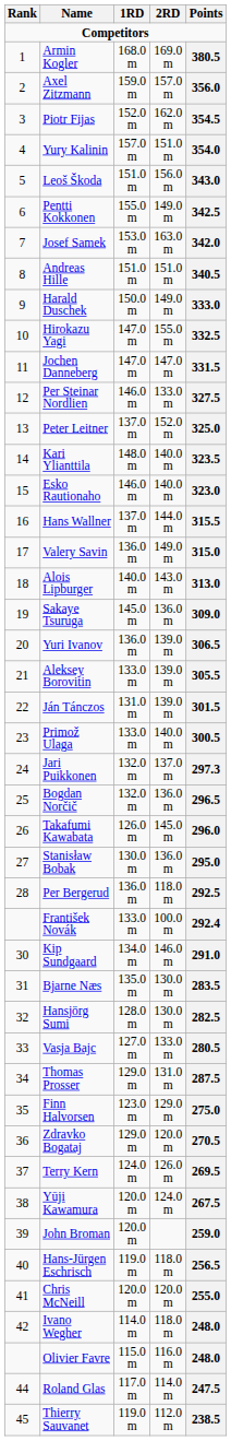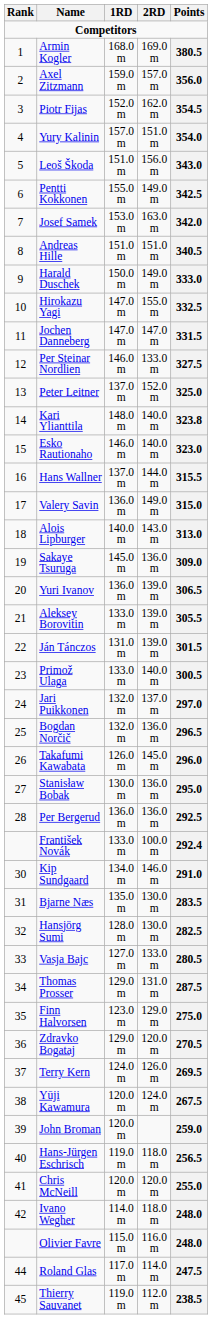Kari Ylianttila | Points: 323.5 -> 323.8
Jari Puikkonen | Points: 297.3 -> 297.0
Per Bergerud | 2RD: 118.0 m -> 136.0 m
